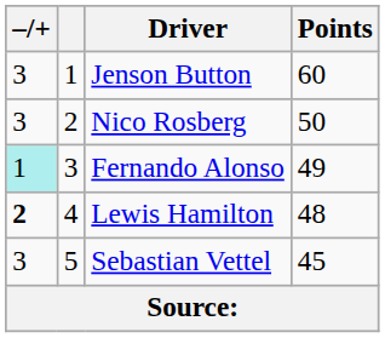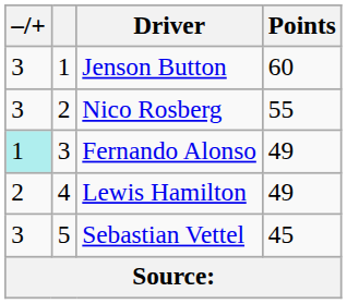Nico Rosberg | Points: 50 -> 55
Lewis Hamilton | –/+: bold -> normal
Lewis Hamilton | Points: 48 -> 49
